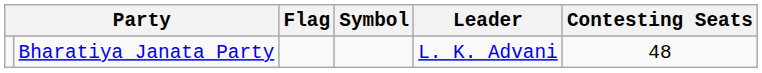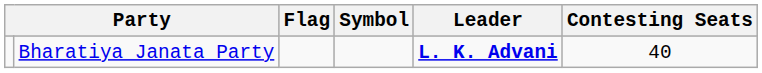Bharatiya Janata Party | Leader: normal -> bold
Bharatiya Janata Party | Contesting Seats: 48 -> 40
